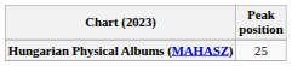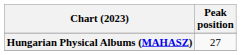Hungarian Physical Albums (MAHASZ) | Peak position: 25 -> 27
